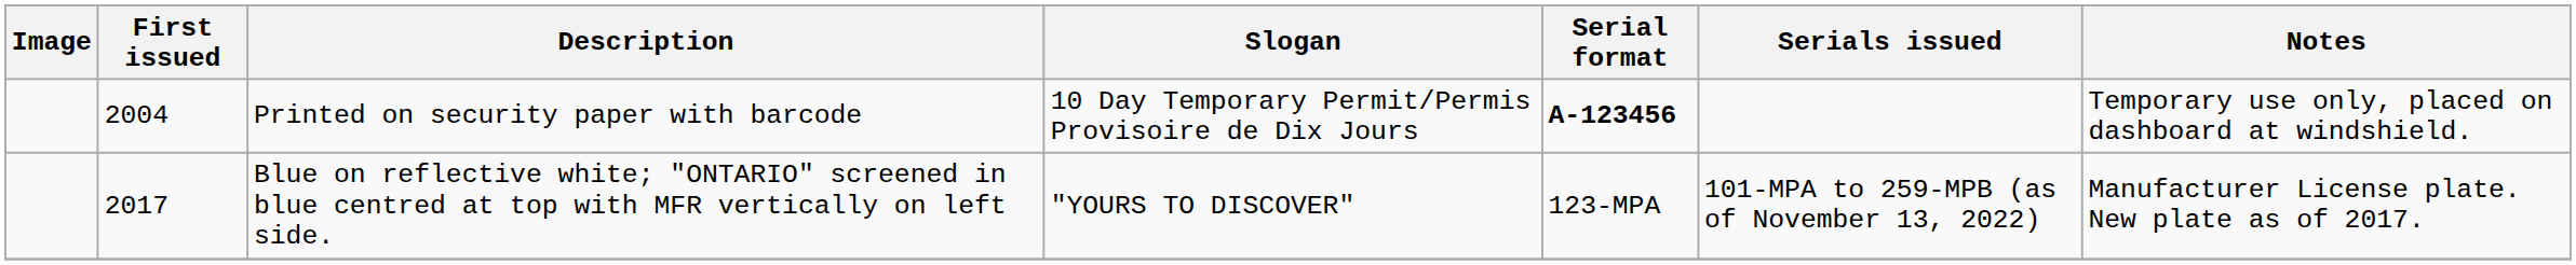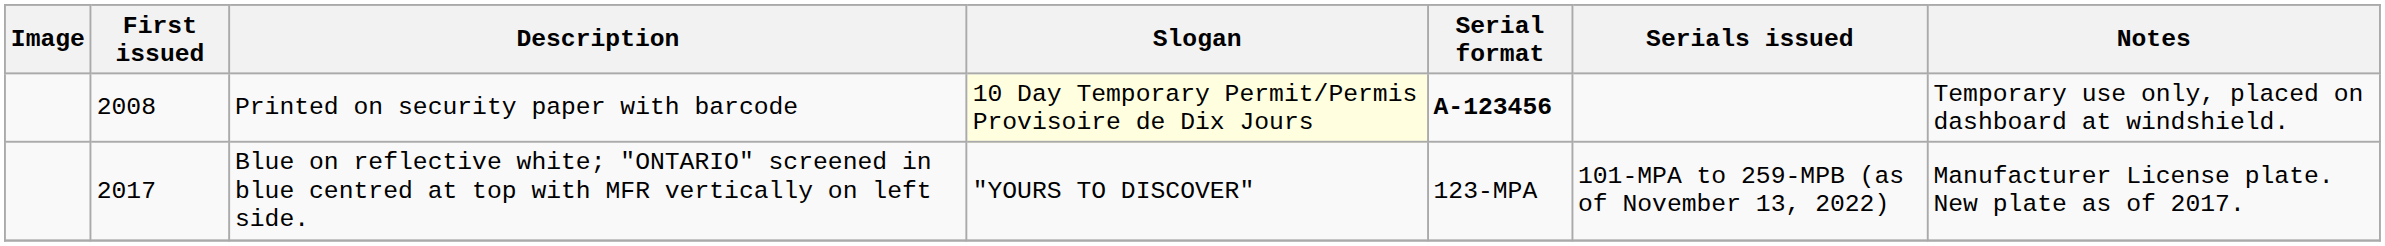Printed on security paper with barcode | First issued: 2004 -> 2008
Printed on security paper with barcode | Slogan: no background -> lightyellow background
